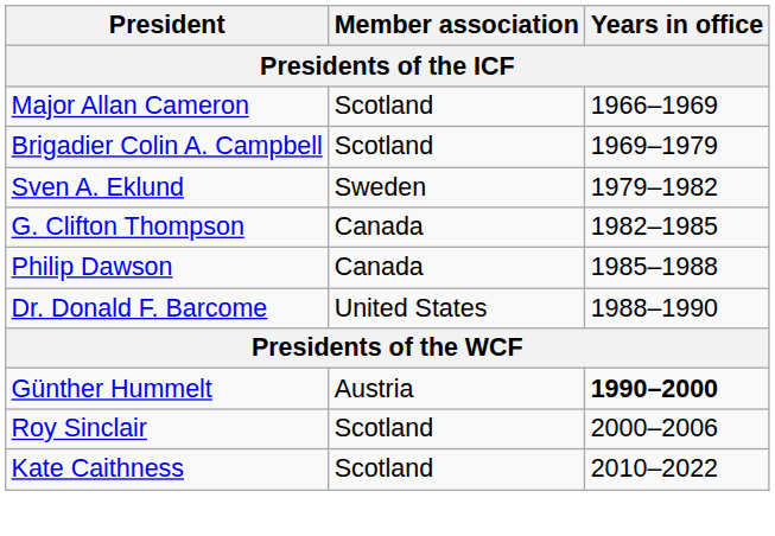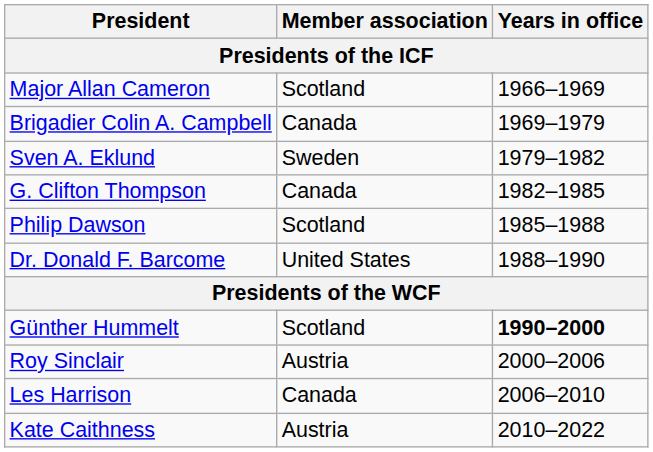Brigadier Colin A. Campbell | Member association: Scotland -> Canada
Philip Dawson | Member association: Canada -> Scotland
Günther Hummelt | Member association: Austria -> Scotland
Roy Sinclair | Member association: Scotland -> Austria
+ row: Les Harrison | Canada | 2006–2010
Kate Caithness | Member association: Scotland -> Austria
